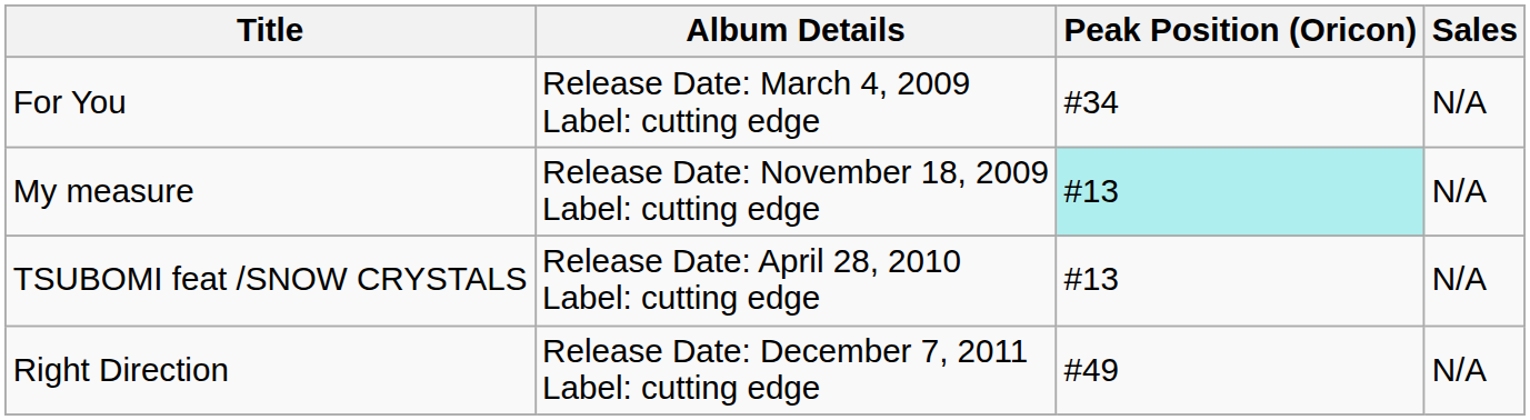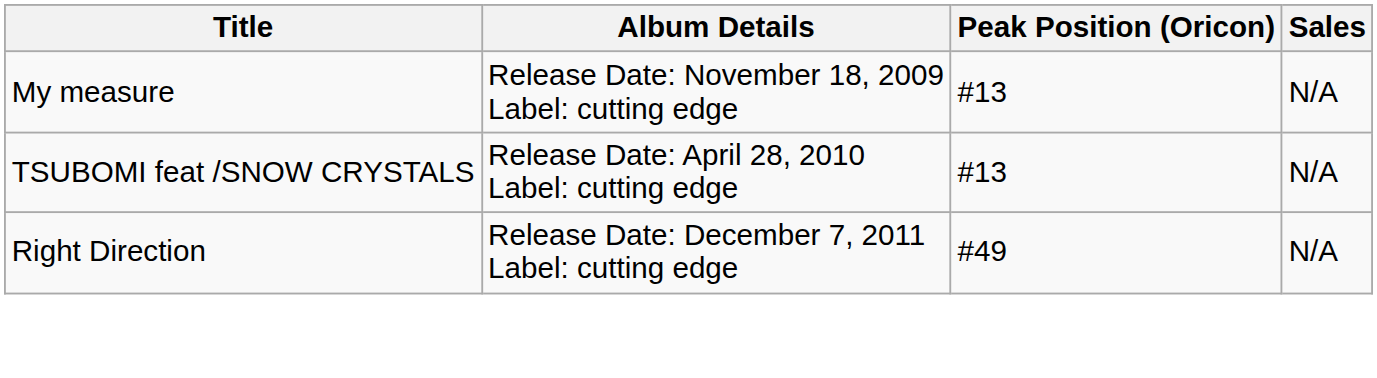- row: For You | Release Date: March 4, 2009 Label: cutting edge | #34 | N/A
My measure | Peak Position (Oricon): paleturquoise background -> no background
